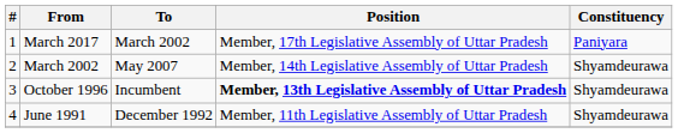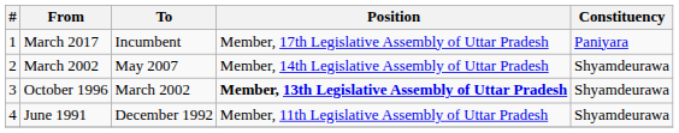March 2017 | To: March 2002 -> Incumbent
October 1996 | To: Incumbent -> March 2002
